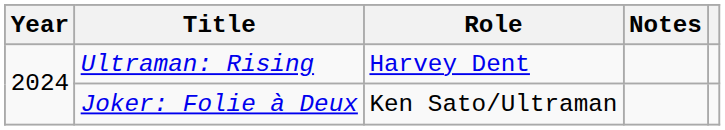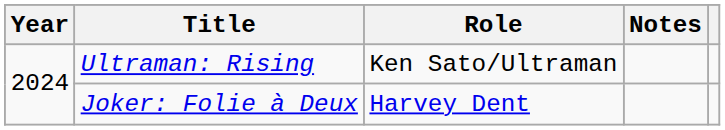Ultraman: Rising | Role: Harvey Dent -> Ken Sato/Ultraman
Joker: Folie à Deux | Role: Ken Sato/Ultraman -> Harvey Dent
